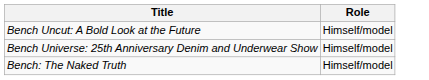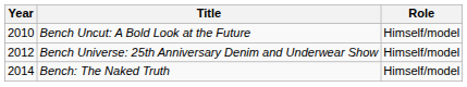+ column: Year | 2010 | 2012 | 2014
